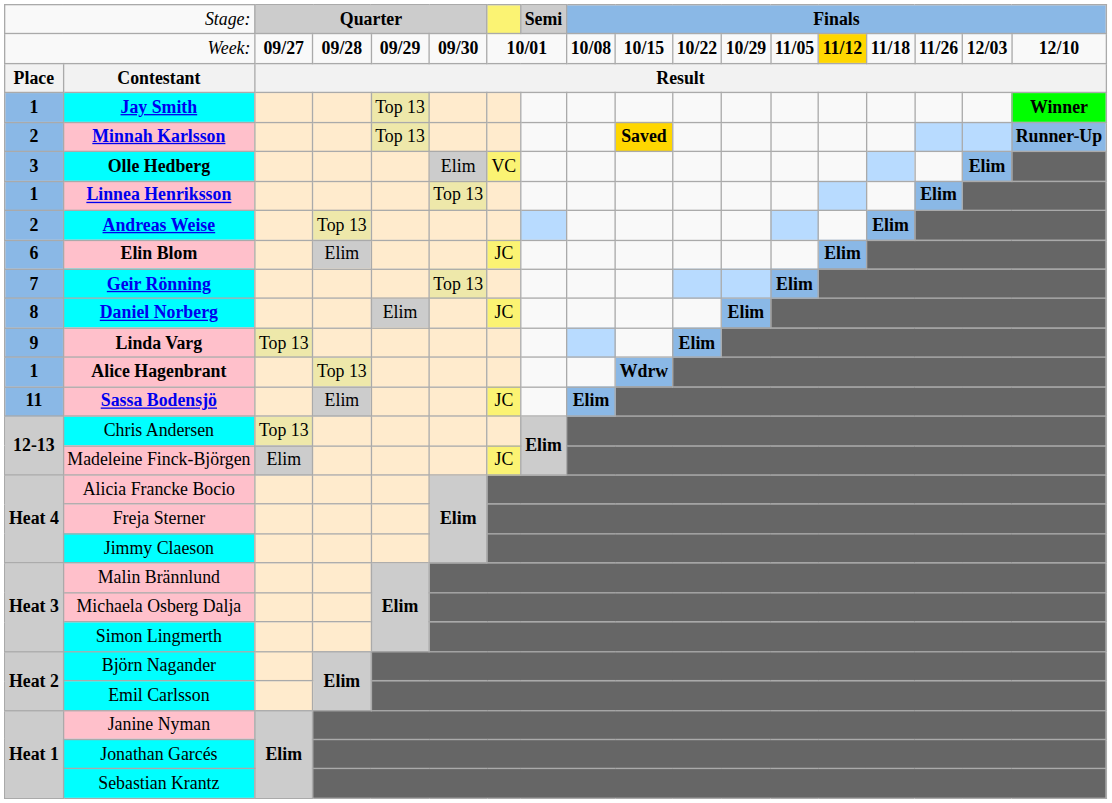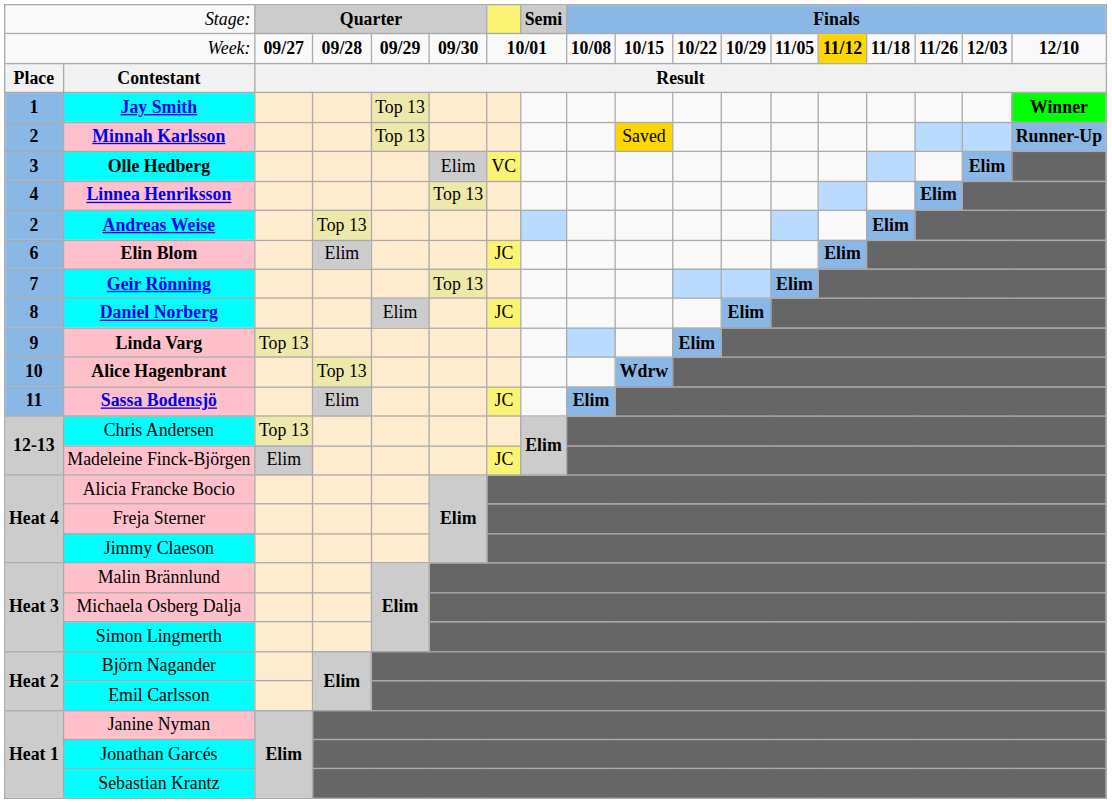Minnah Karlsson | column 10: bold -> normal
Linnea Henriksson | column 1: 1 -> 4
Alice Hagenbrant | column 1: 1 -> 10
